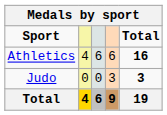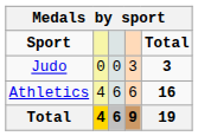rows swapped: Athletics <-> Judo
